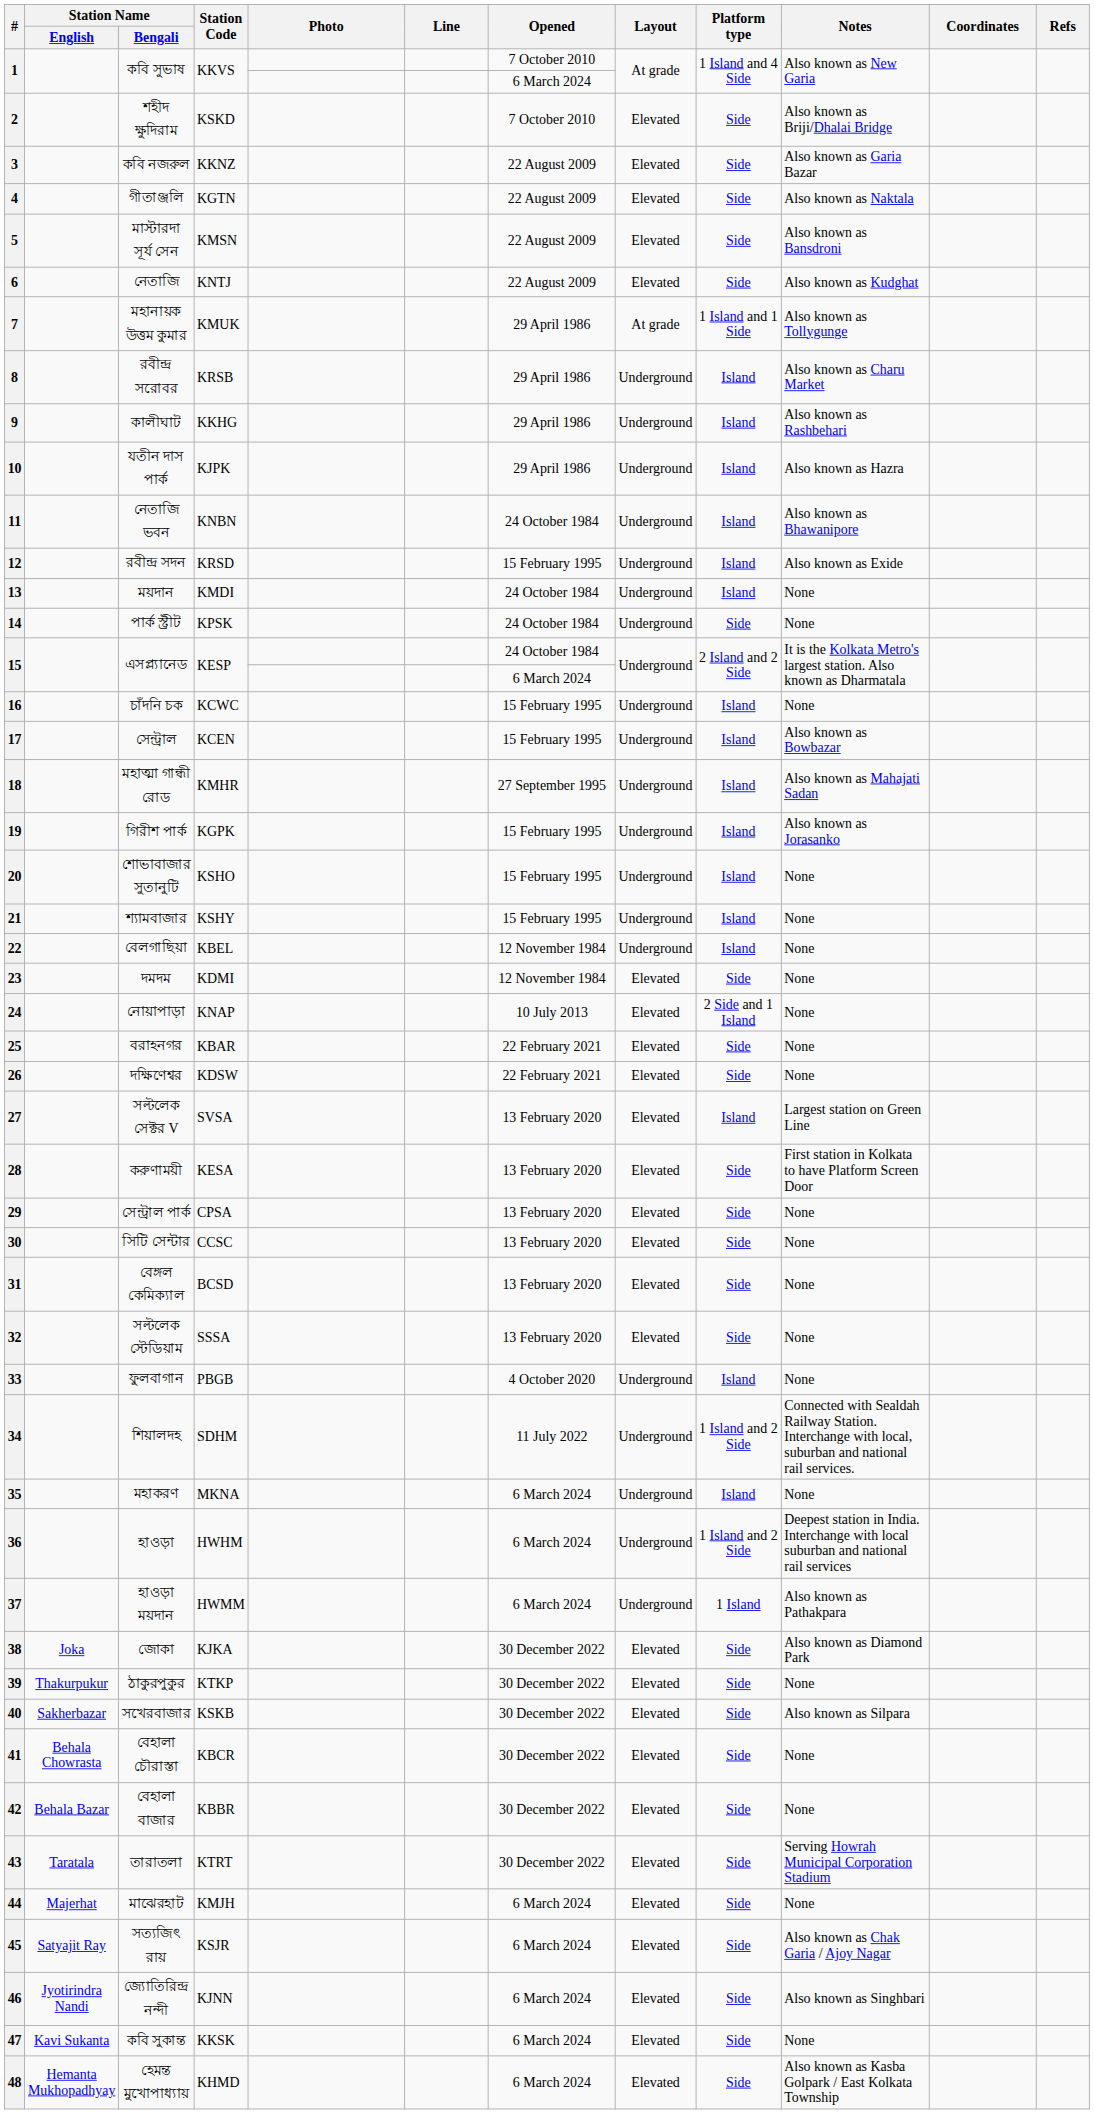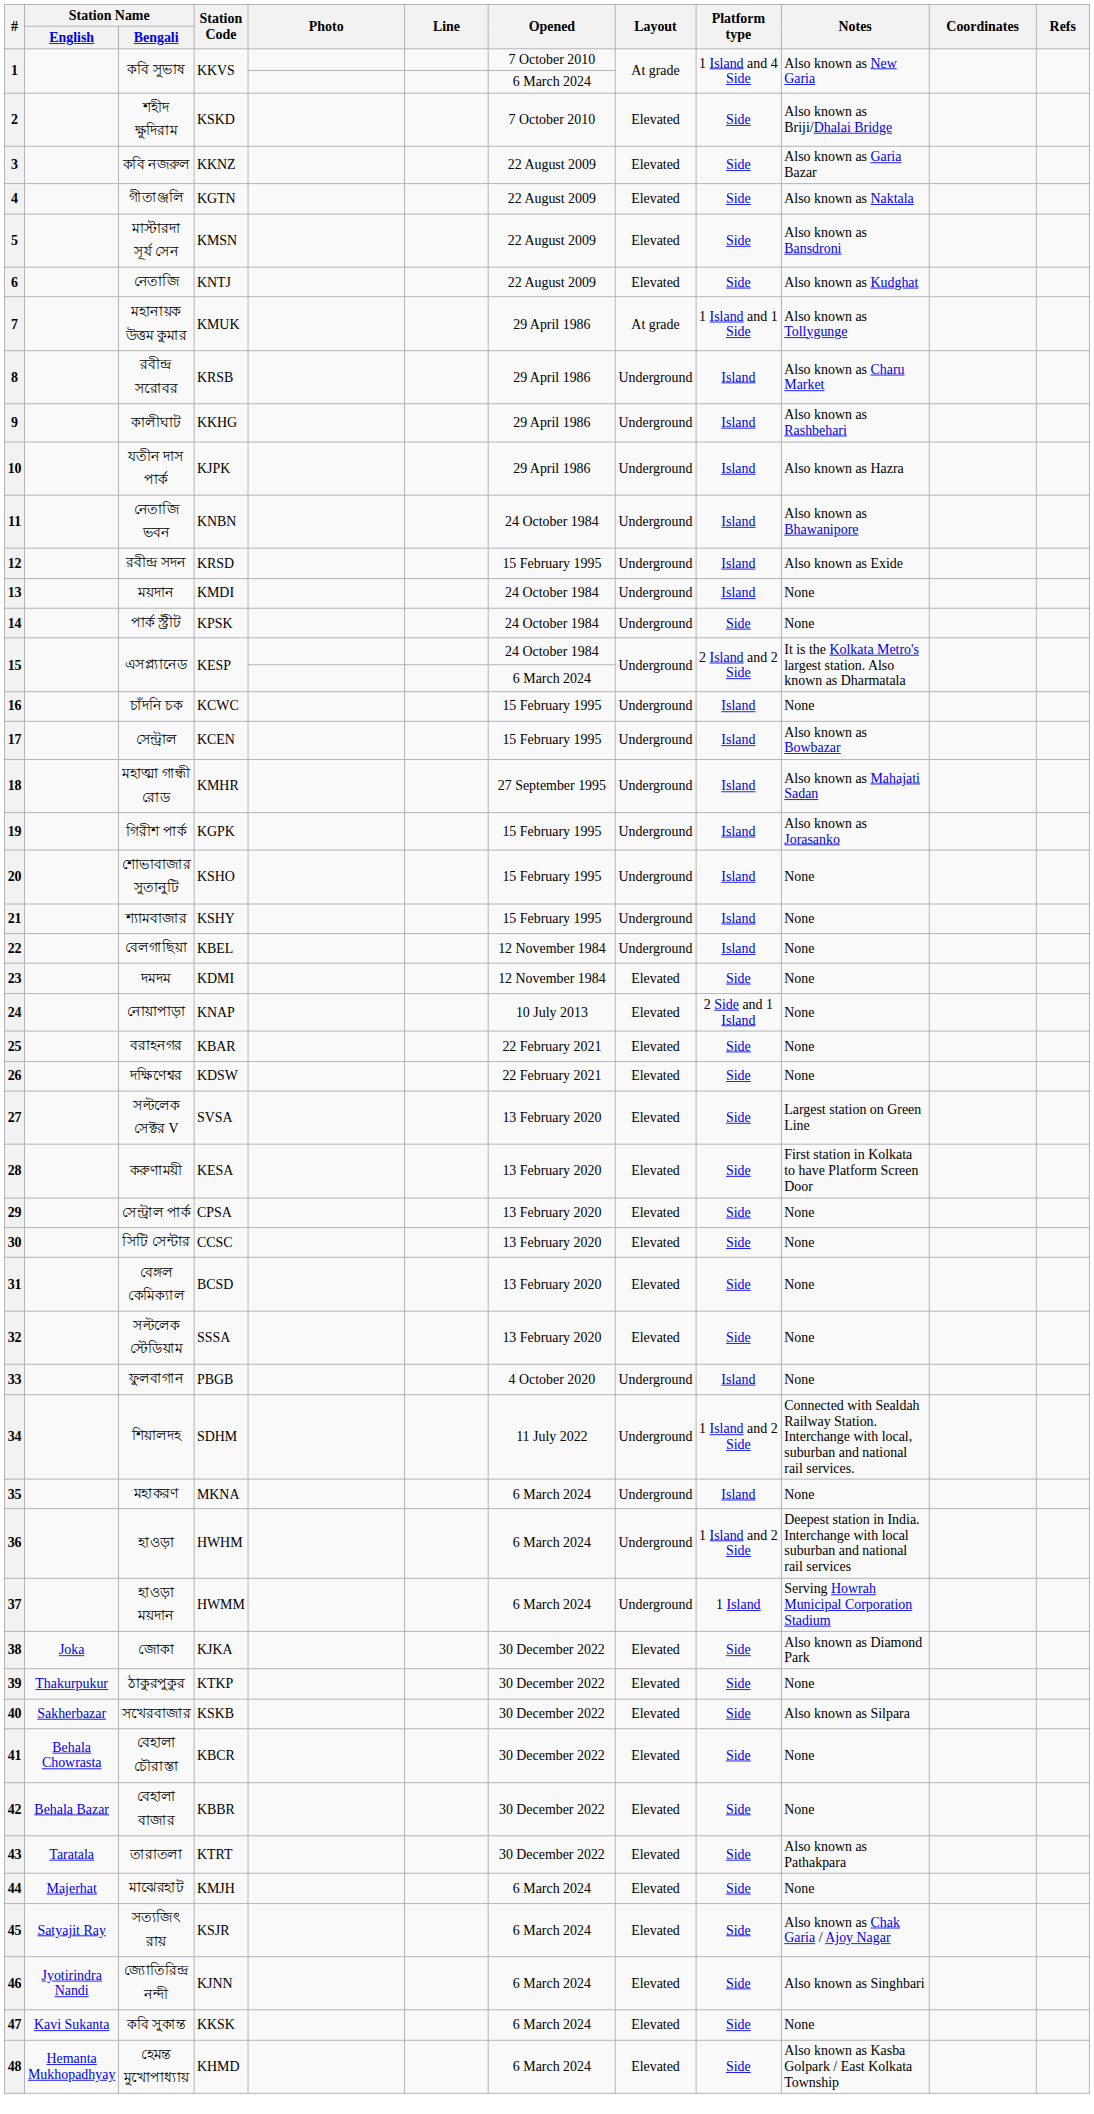27 | Platform type: Island -> Side
37 | Notes: Also known as Pathakpara -> Serving Howrah Municipal Corporation Stadium
43 | Notes: Serving Howrah Municipal Corporation Stadium -> Also known as Pathakpara
